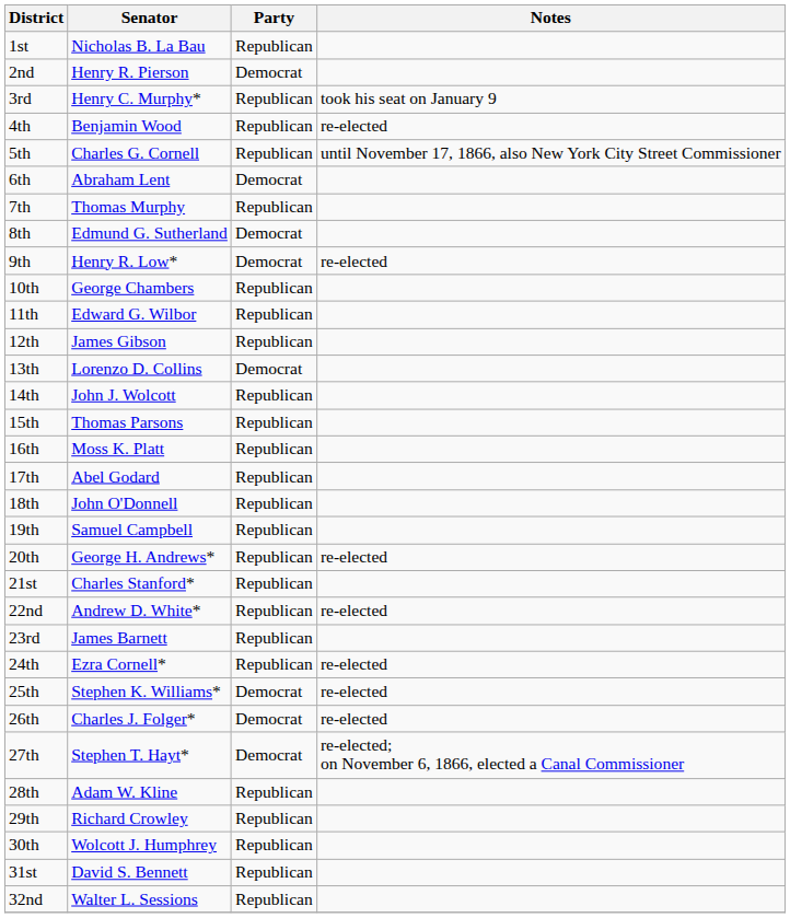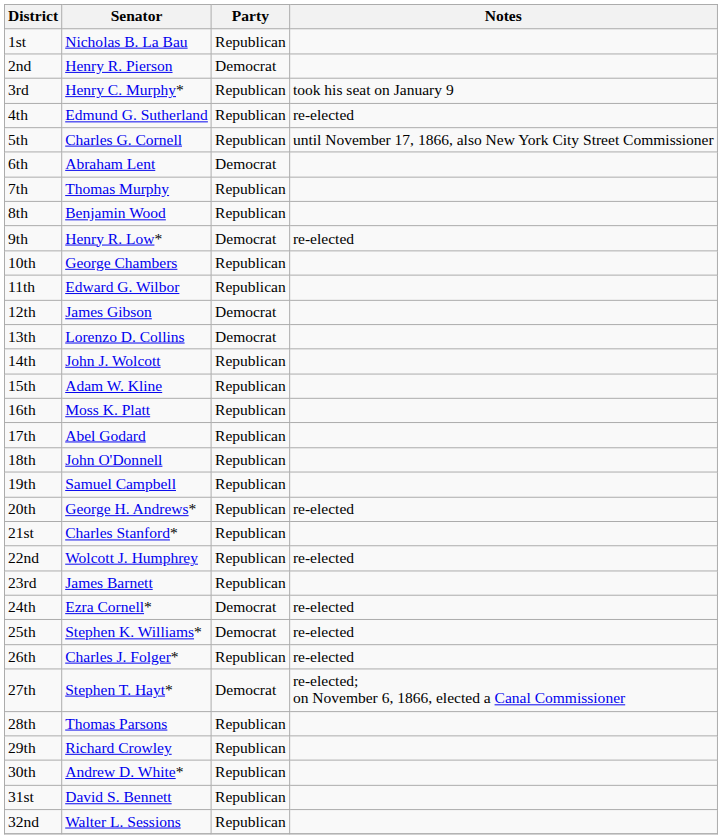4th | Senator: Benjamin Wood -> Edmund G. Sutherland
8th | Senator: Edmund G. Sutherland -> Benjamin Wood
8th | Party: Democrat -> Republican
12th | Party: Republican -> Democrat
15th | Senator: Thomas Parsons -> Adam W. Kline
22nd | Senator: Andrew D. White* -> Wolcott J. Humphrey
24th | Party: Republican -> Democrat
26th | Party: Democrat -> Republican
28th | Senator: Adam W. Kline -> Thomas Parsons
30th | Senator: Wolcott J. Humphrey -> Andrew D. White*
